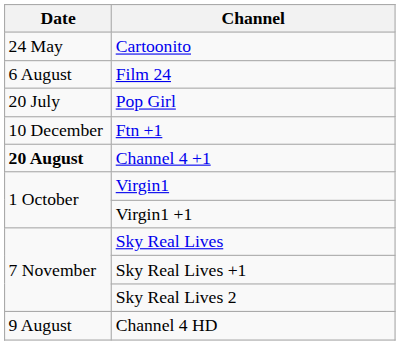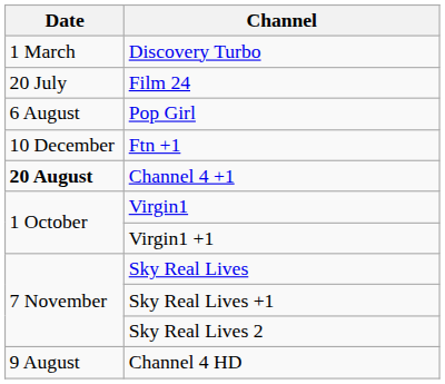+ row: 1 March | Discovery Turbo
- row: 24 May | Cartoonito
Film 24 | Date: 6 August -> 20 July
Pop Girl | Date: 20 July -> 6 August
